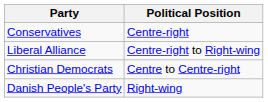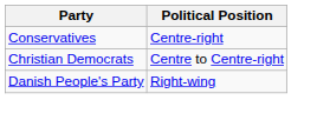- row: Liberal Alliance | Centre-right to Right-wing
